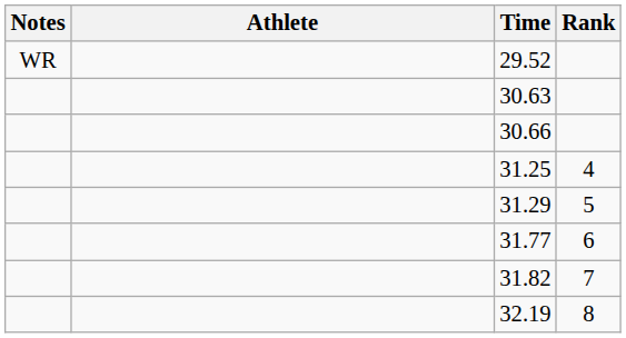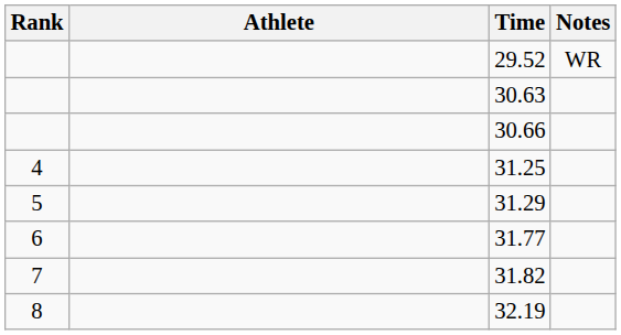columns swapped: Rank <-> Notes
